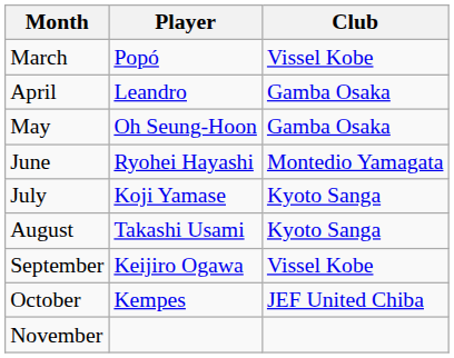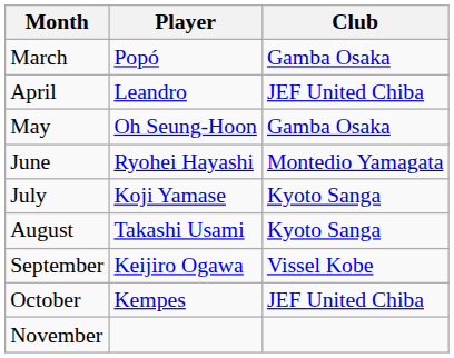March | Club: Vissel Kobe -> Gamba Osaka
April | Club: Gamba Osaka -> JEF United Chiba
